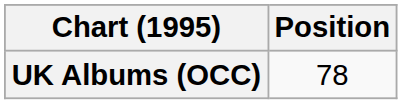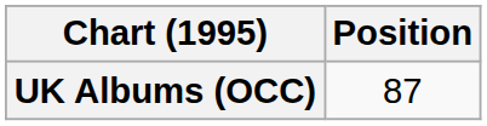UK Albums (OCC) | Position: 78 -> 87
